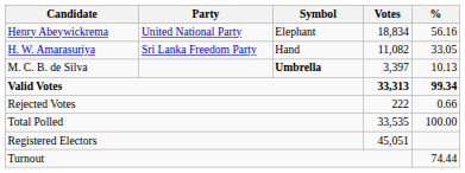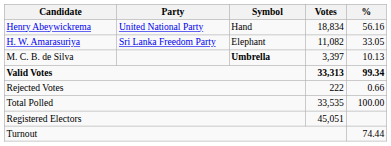Henry Abeywickrema | Symbol: Elephant -> Hand
H. W. Amarasuriya | Symbol: Hand -> Elephant
